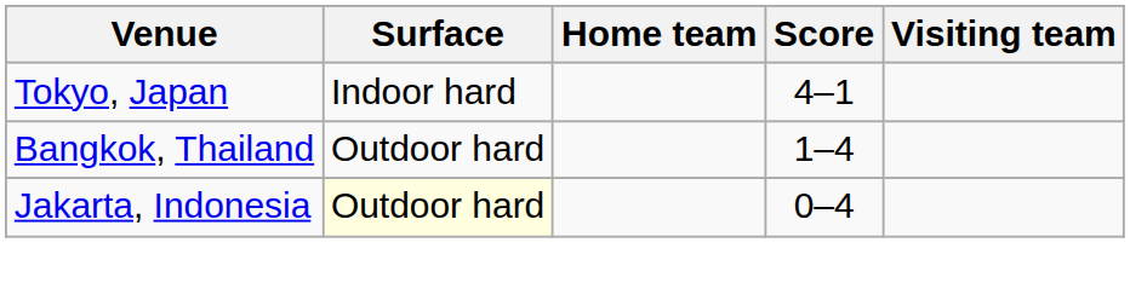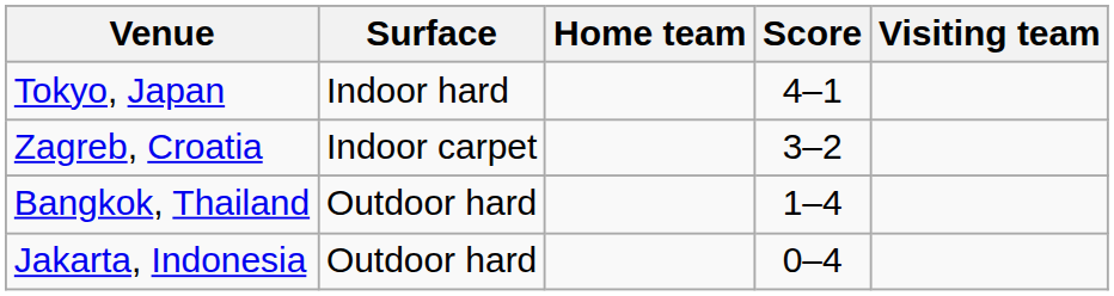+ row: Zagreb, Croatia | Indoor carpet | 3–2
Jakarta, Indonesia | Surface: lightyellow background -> no background
